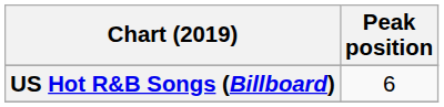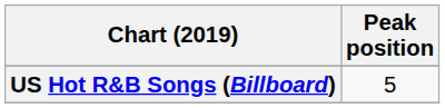US Hot R&B Songs (Billboard) | Peak position: 6 -> 5
